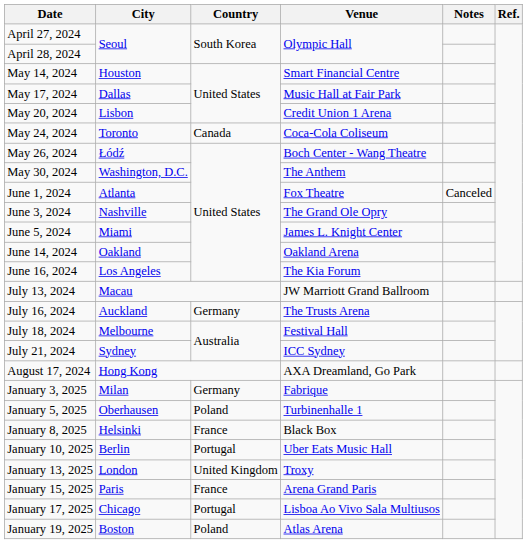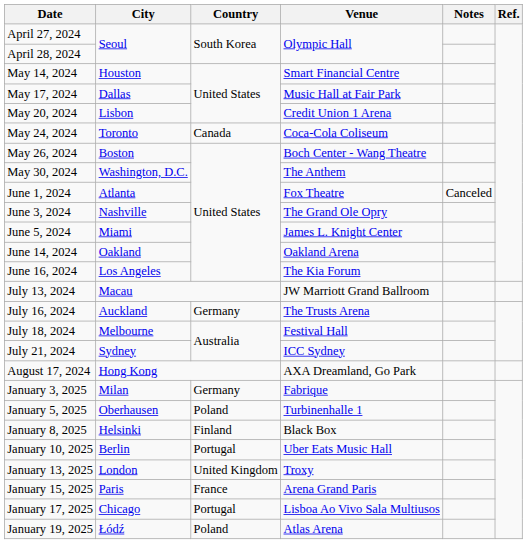May 26, 2024 | City: Łódź -> Boston
January 8, 2025 | Country: France -> Finland
January 19, 2025 | City: Boston -> Łódź
